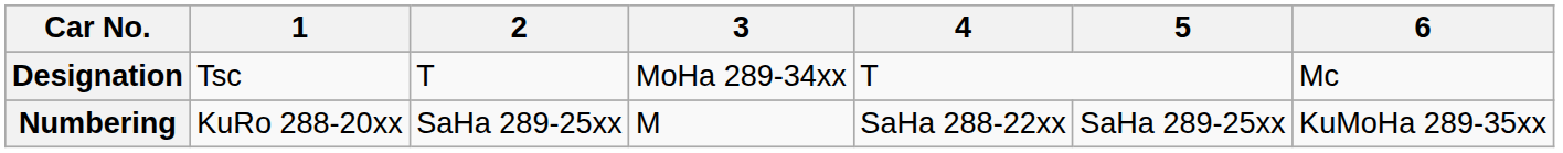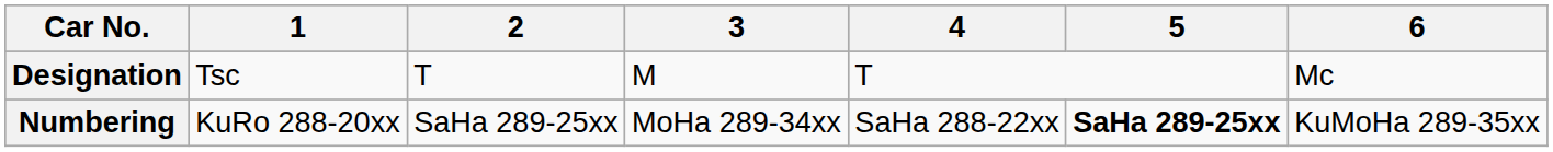Designation | 3: MoHa 289-34xx -> M
Numbering | 3: M -> MoHa 289-34xx
Numbering | 5: normal -> bold
